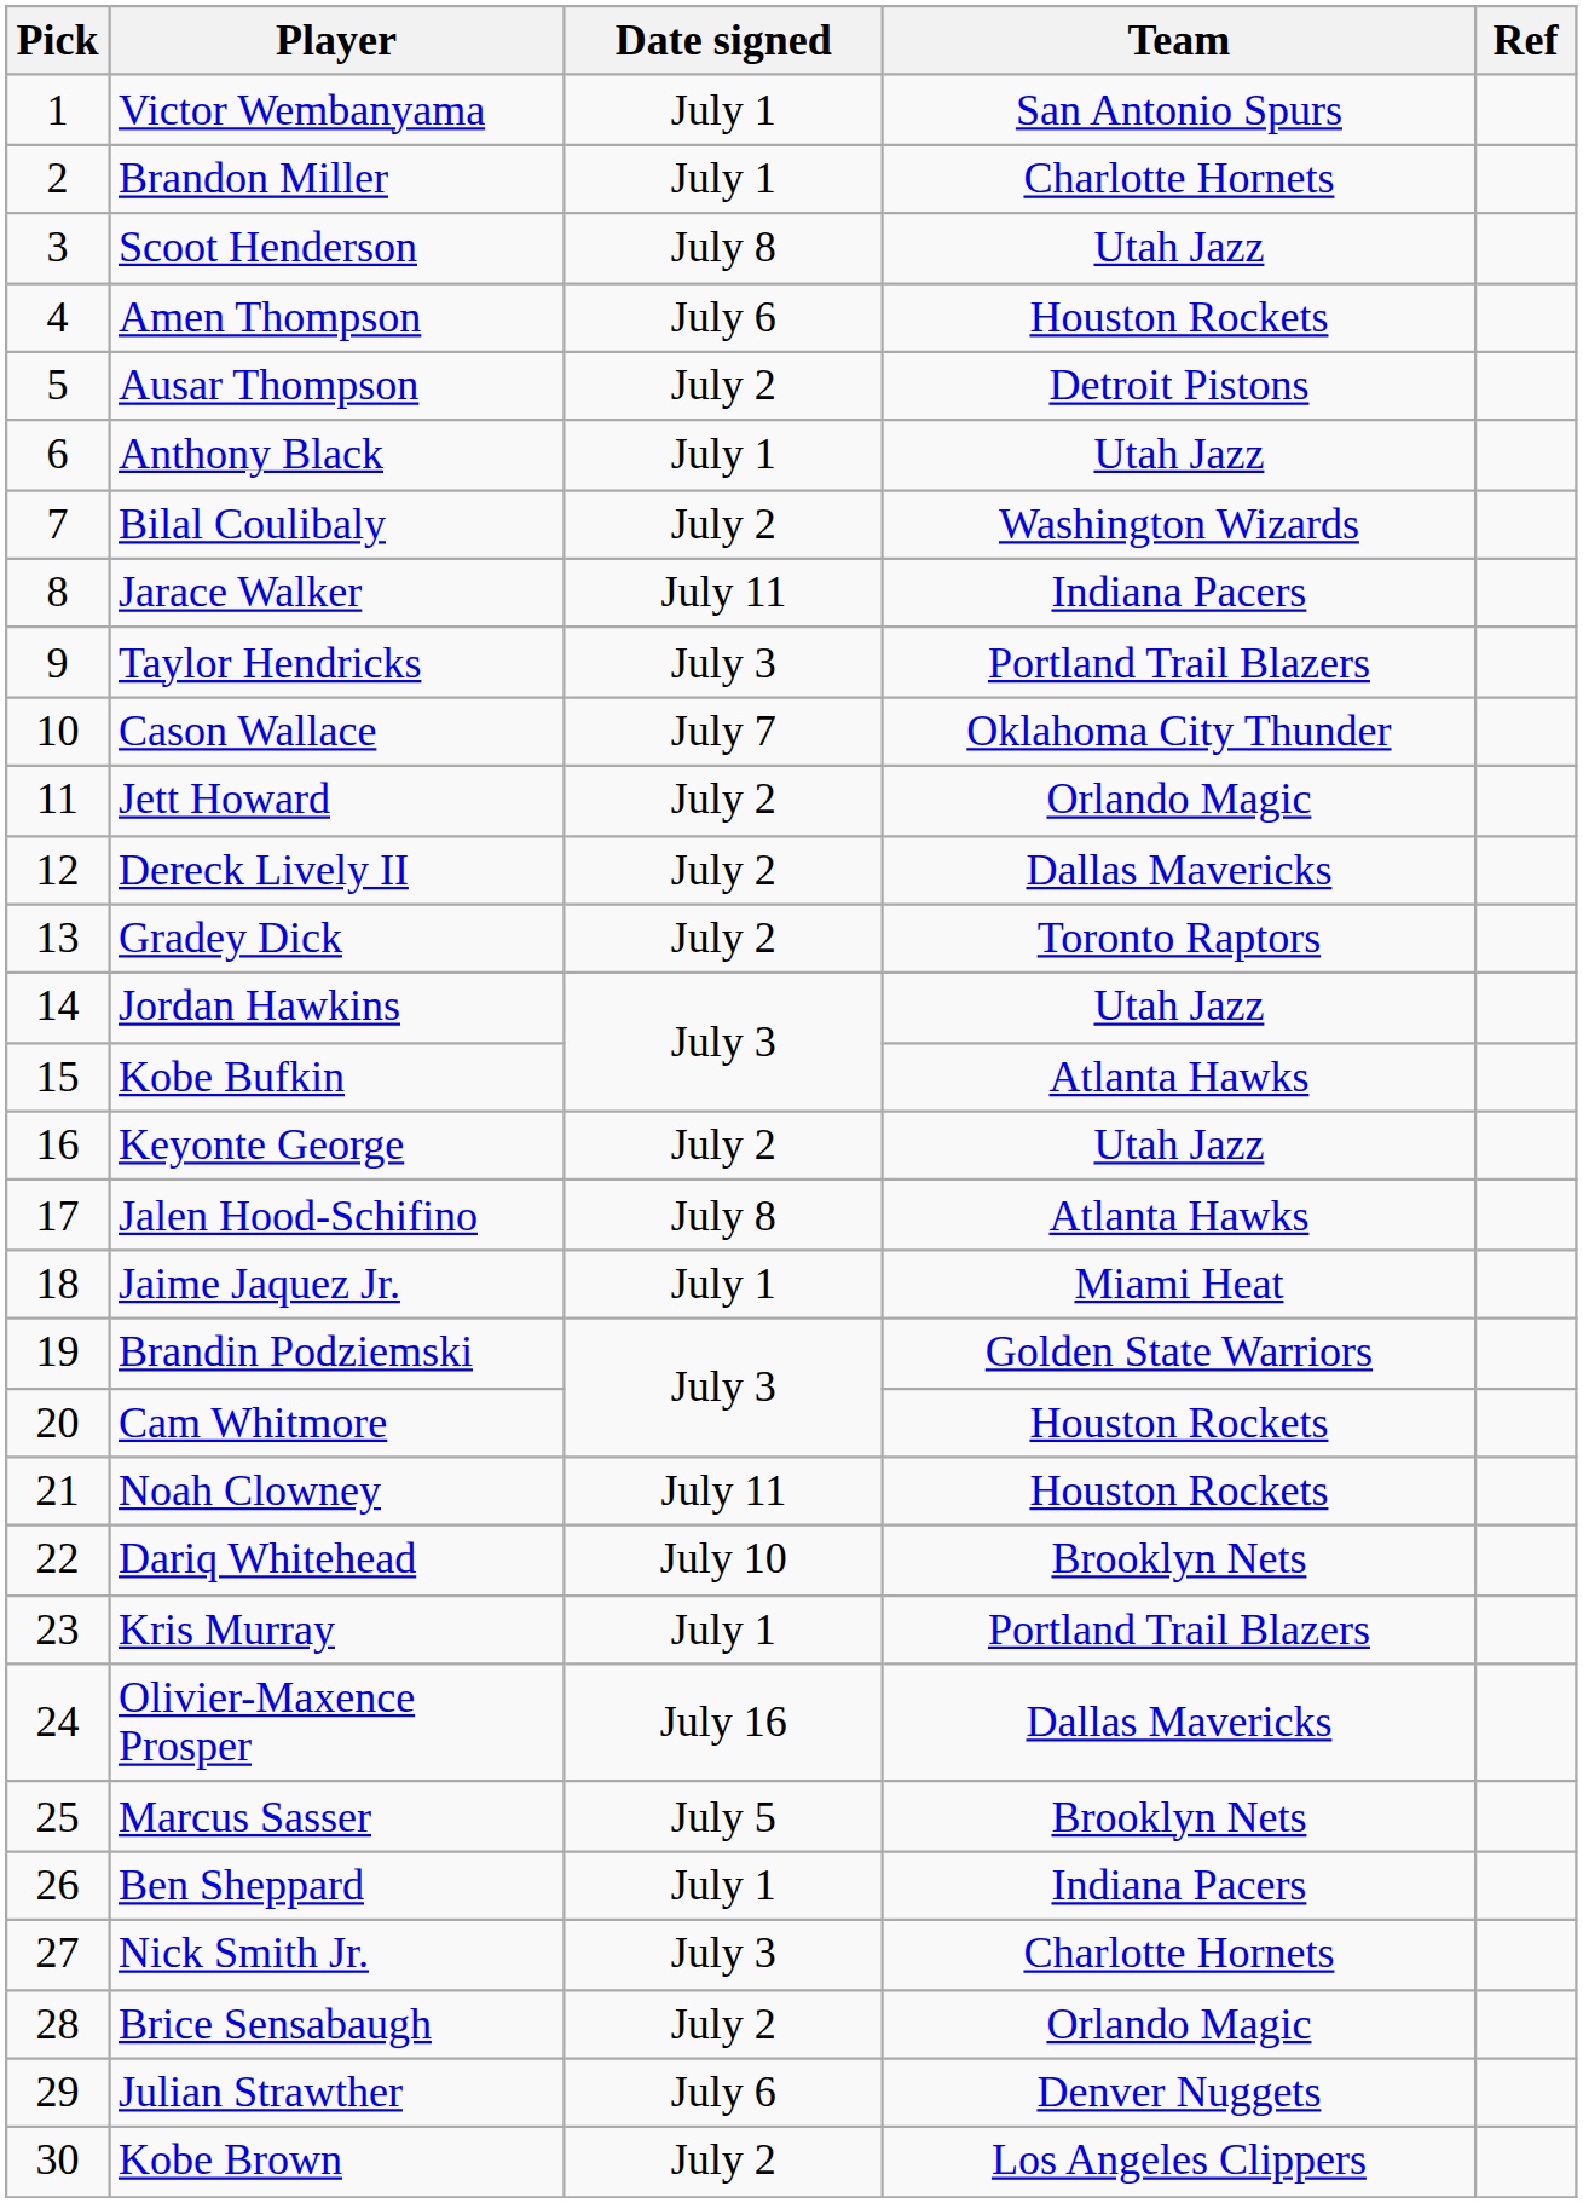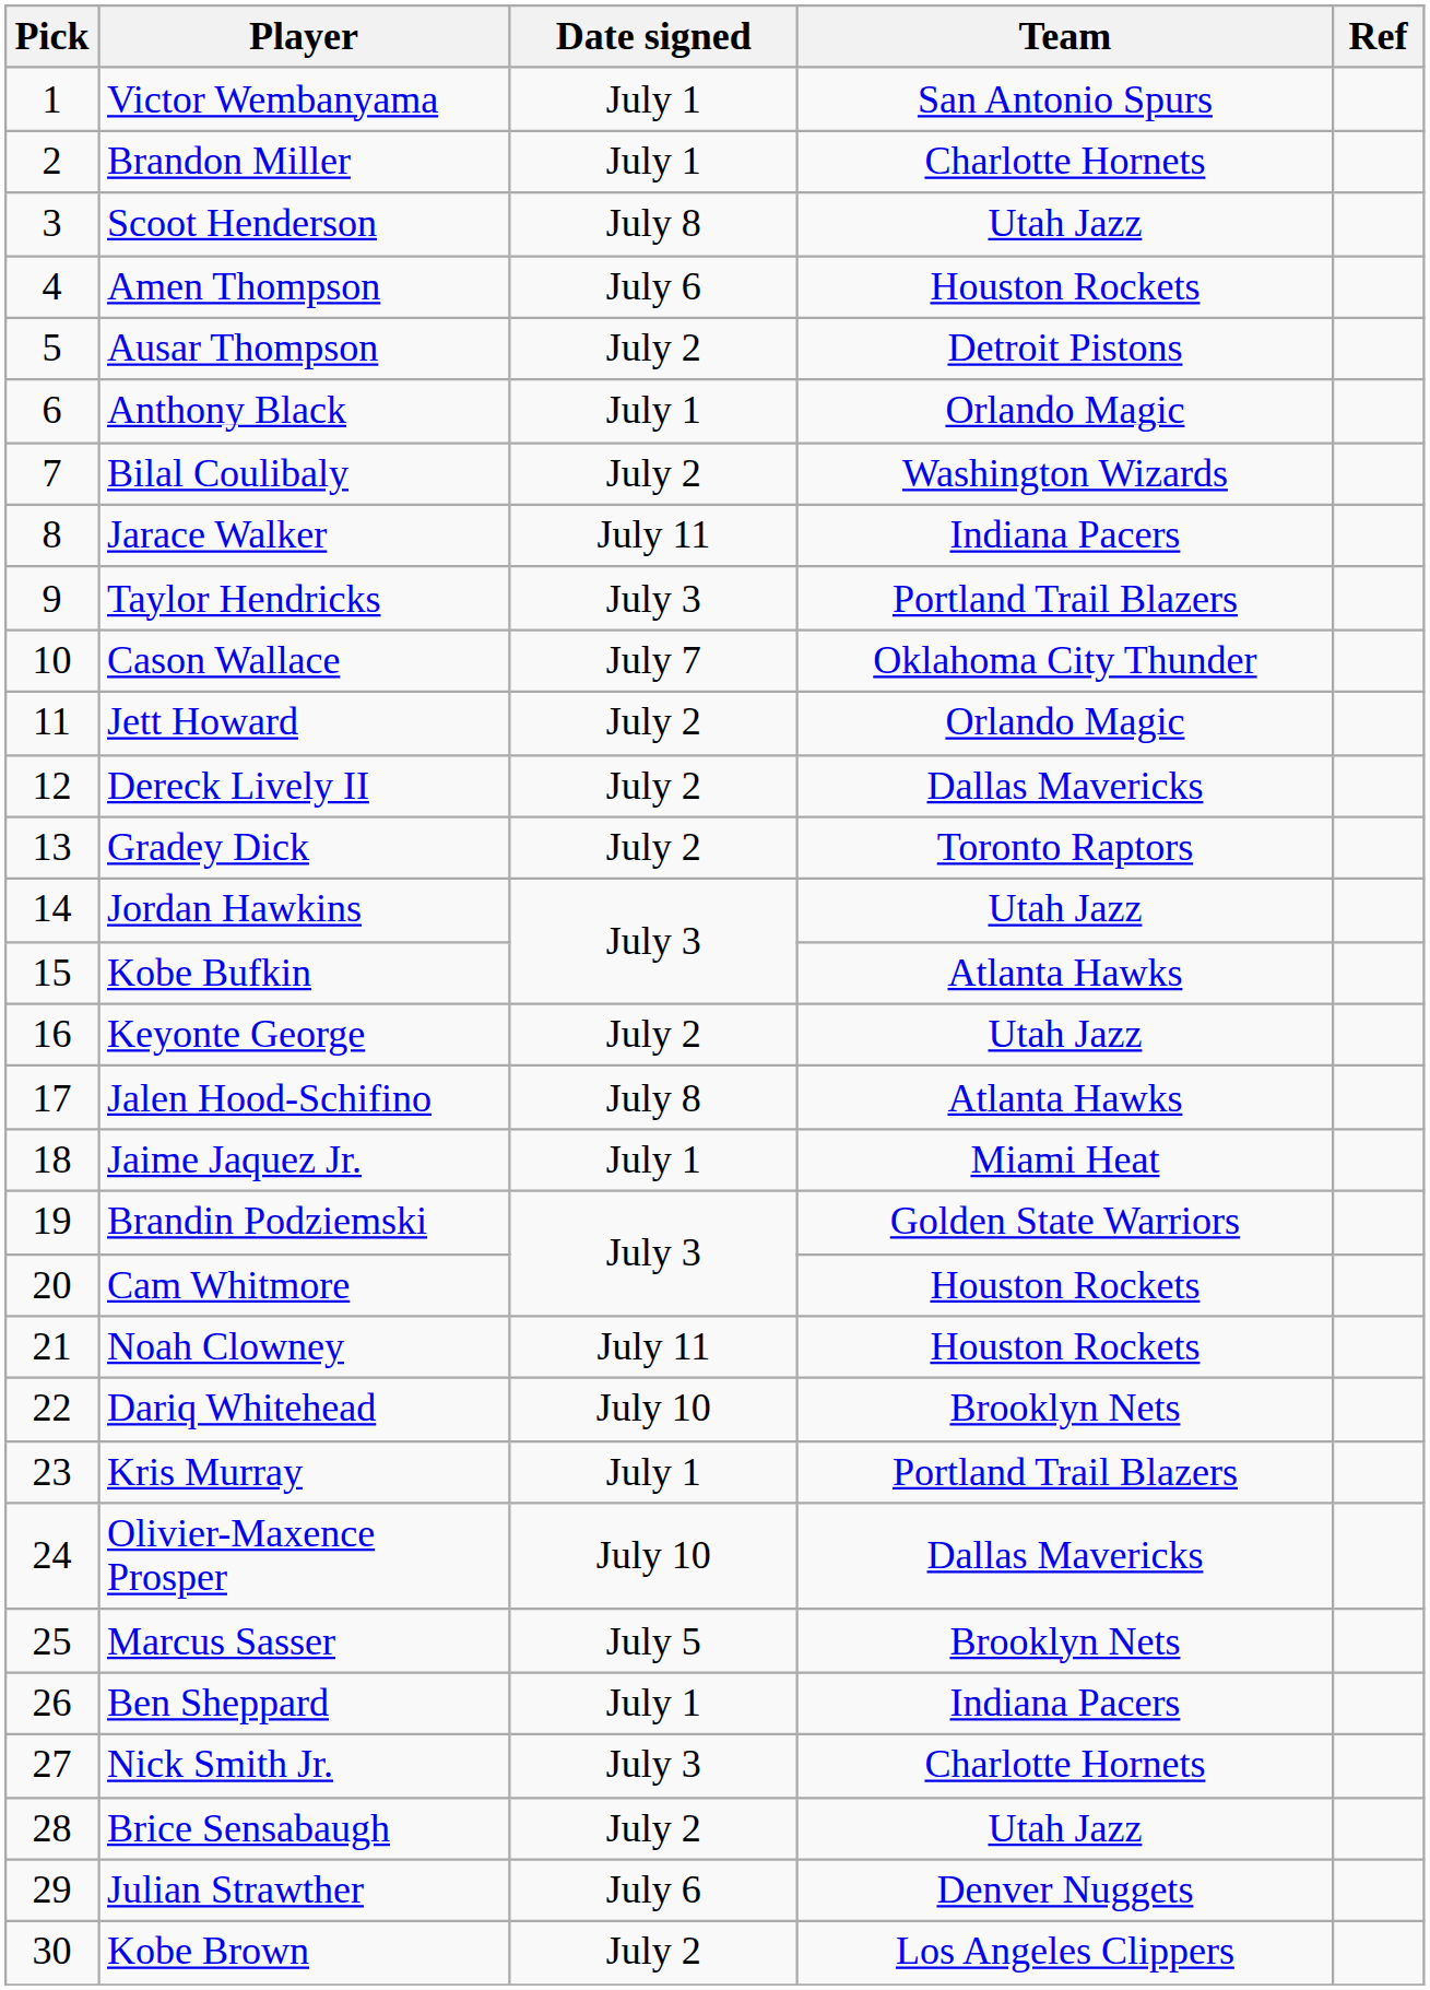Anthony Black | Team: Utah Jazz -> Orlando Magic
Olivier-Maxence Prosper | Date signed: July 16 -> July 10
Brice Sensabaugh | Team: Orlando Magic -> Utah Jazz
